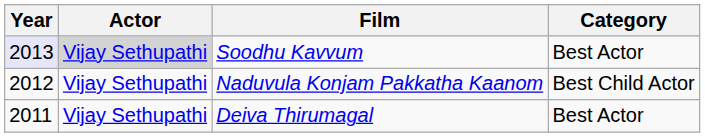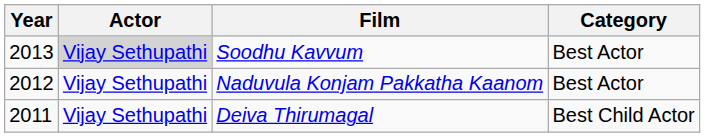Soodhu Kavvum | Year: lavender background -> no background
Naduvula Konjam Pakkatha Kaanom | Category: Best Child Actor -> Best Actor
Deiva Thirumagal | Category: Best Actor -> Best Child Actor
